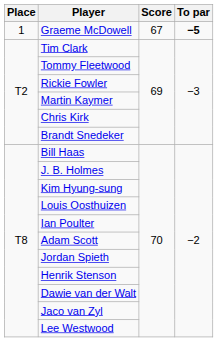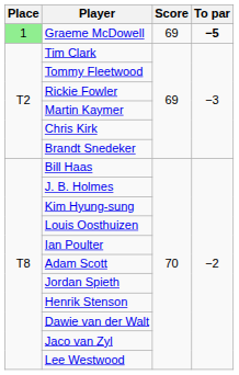Graeme McDowell | Place: no background -> lightgreen background
Graeme McDowell | Score: 67 -> 69
